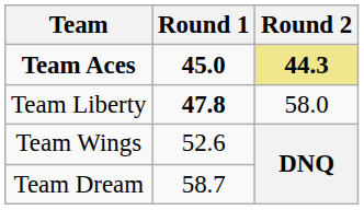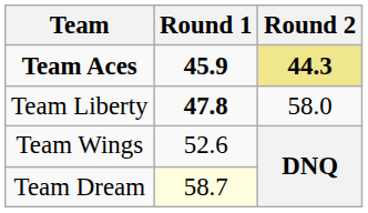Team Aces | Round 1: 45.0 -> 45.9
Team Dream | Round 1: no background -> lightyellow background
